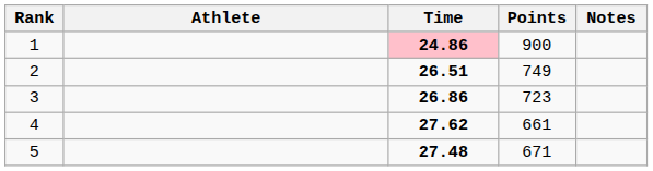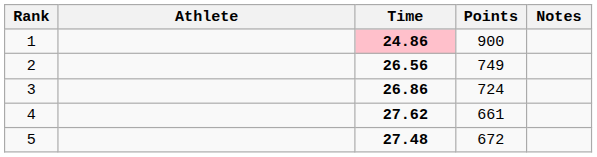2 | Time: 26.51 -> 26.56
3 | Points: 723 -> 724
5 | Points: 671 -> 672
